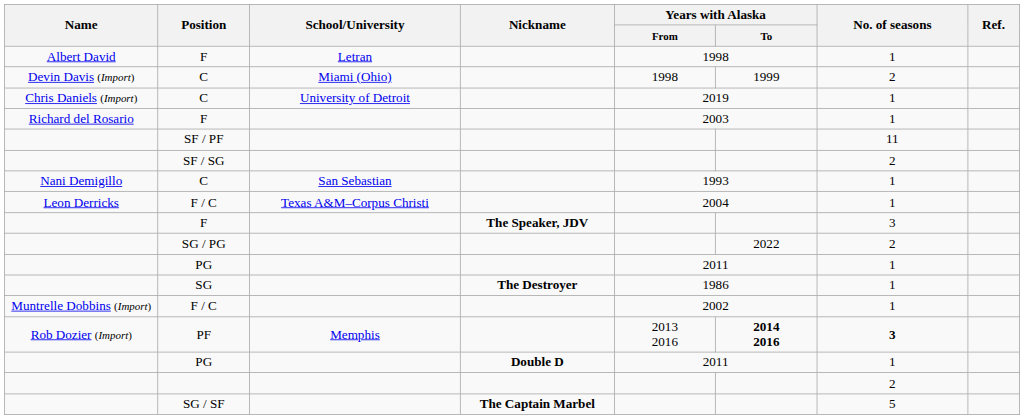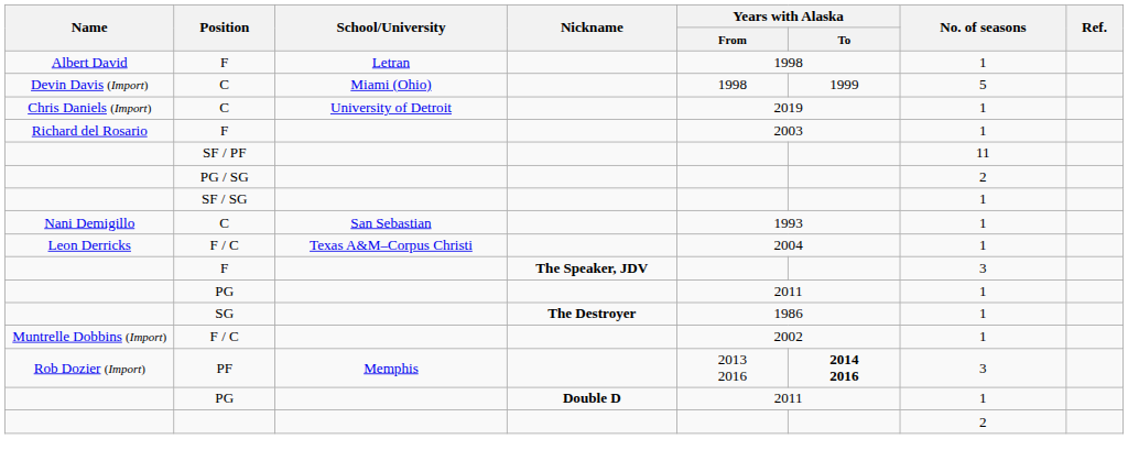Devin Davis (Import) / C | No. of seasons: 2 -> 5
+ row: PG / SG | 2
SF / SG | No. of seasons: 2 -> 1
- row: SG / PG | 2022 | 2
PF | No. of seasons: bold -> normal
- row: SG / SF | The Captain Marbel | 5
